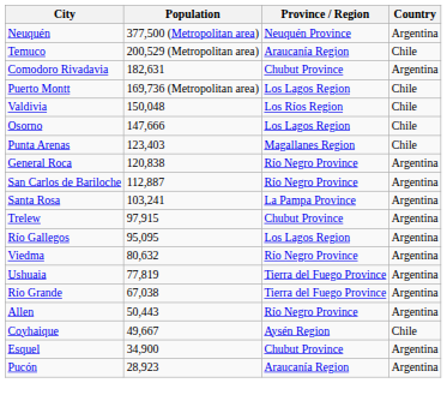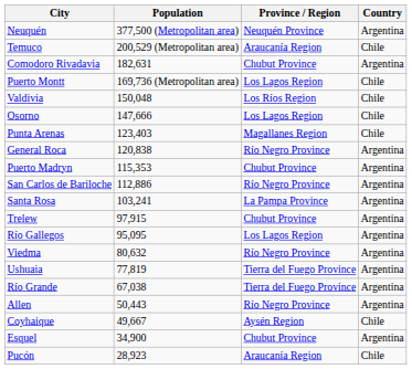+ row: Puerto Madryn | 115,353 | Chubut Province | Argentina
San Carlos de Bariloche | Population: 112,887 -> 112,886
Pucón | Country: Argentina -> Chile
